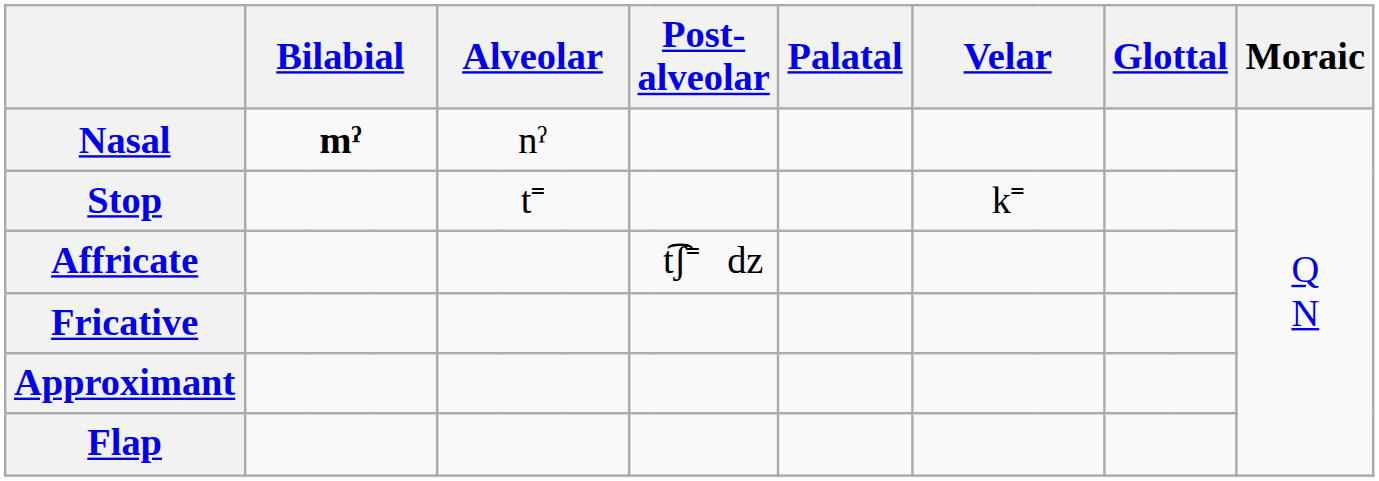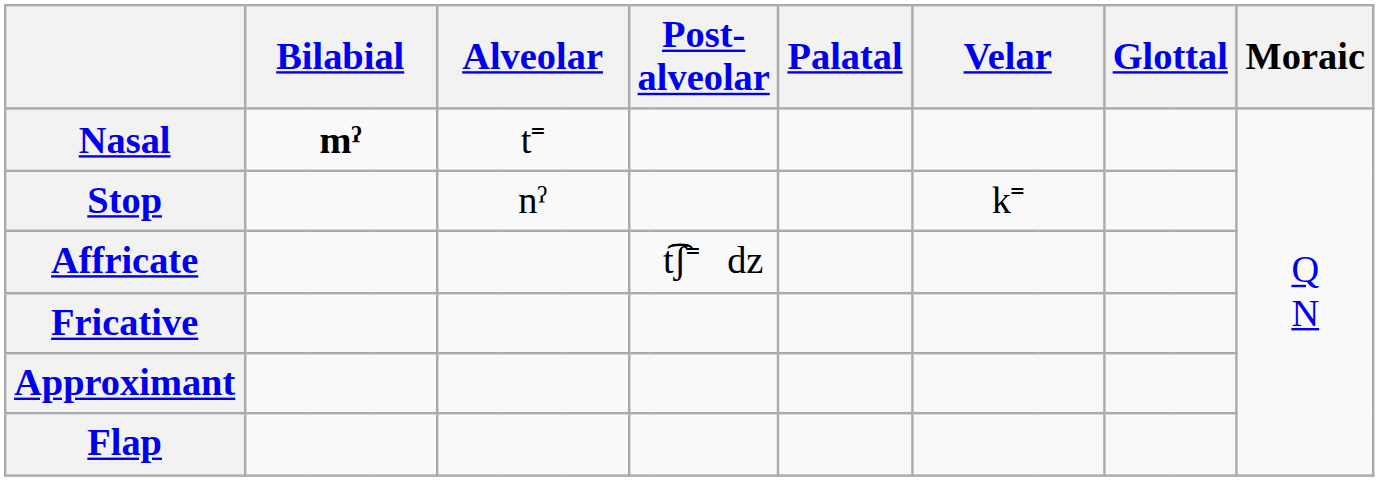Nasal | column 6: nˀ -> t˭
Stop | column 6: t˭ -> nˀ
